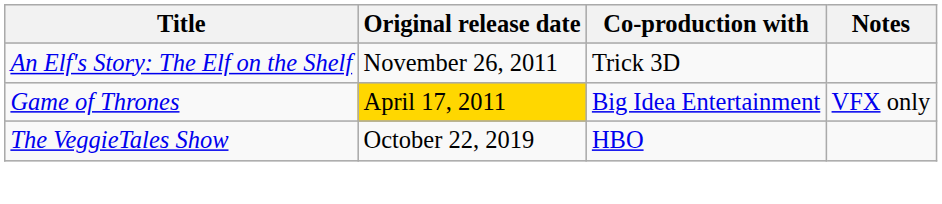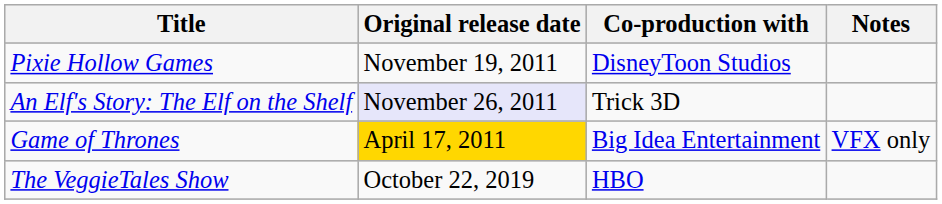+ row: Pixie Hollow Games | November 19, 2011 | DisneyToon Studios
An Elf's Story: The Elf on the Shelf | Original release date: no background -> lavender background
